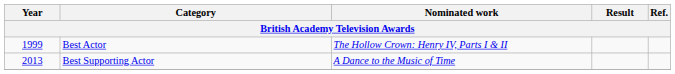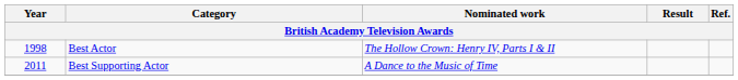Best Actor | Year: 1999 -> 1998
Best Supporting Actor | Year: 2013 -> 2011
